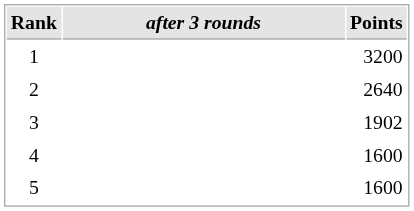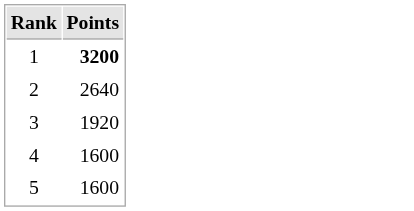- column: after 3 rounds
1 | Points: normal -> bold
3 | Points: 1902 -> 1920
